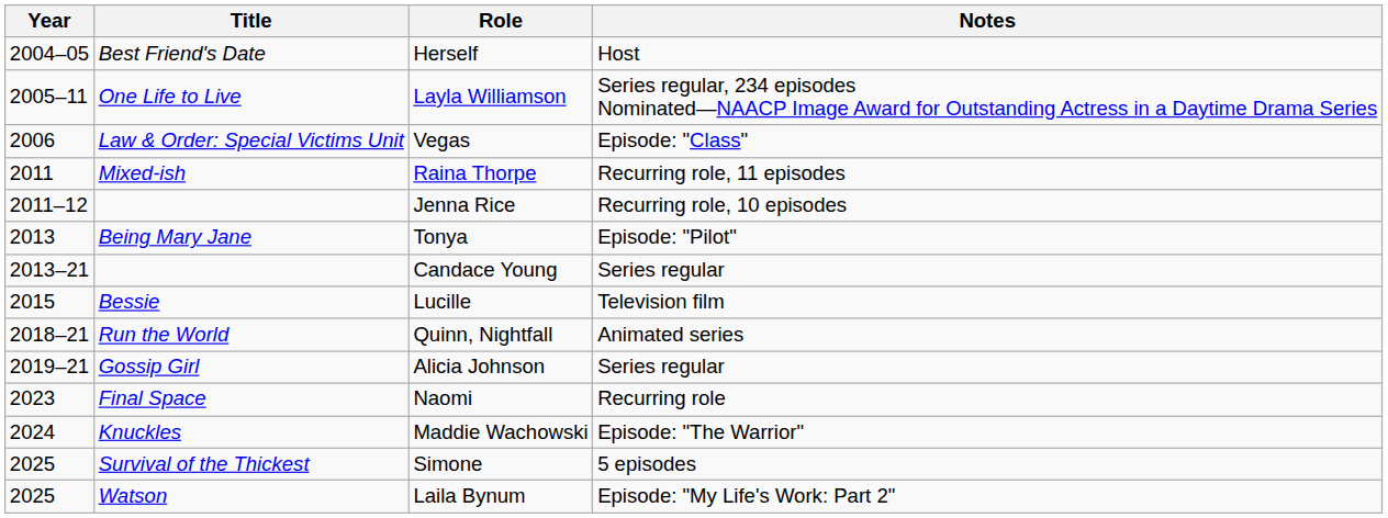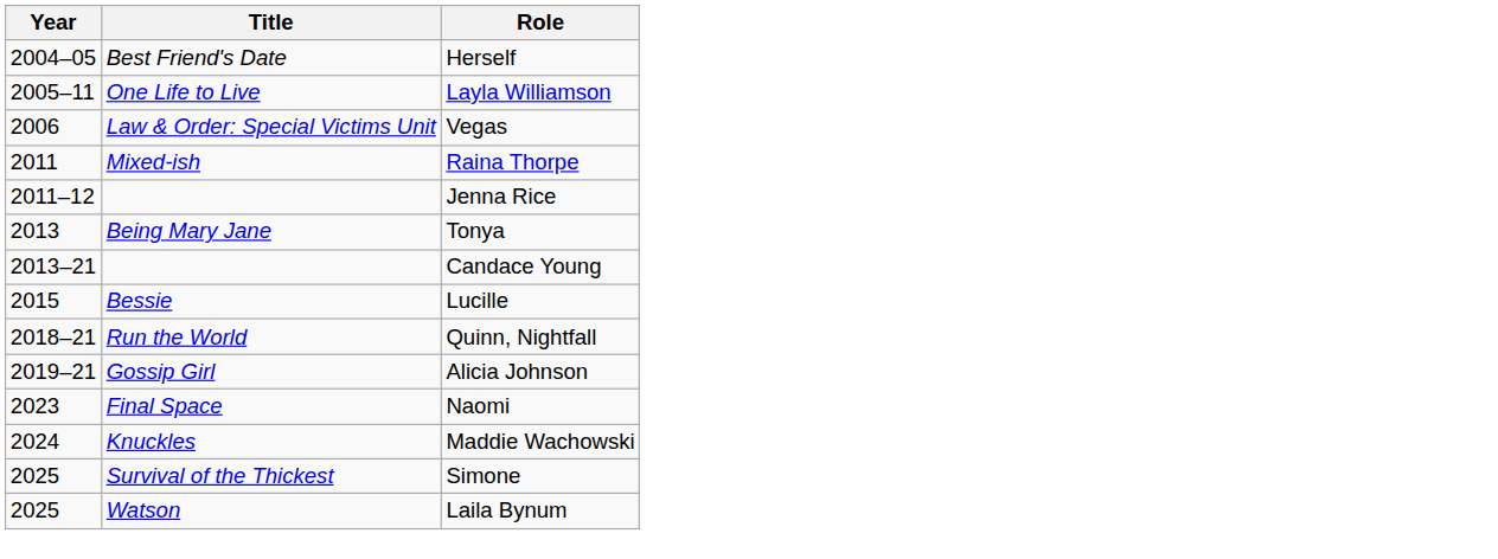- column: Notes | Host | Series regular, 234 episodes Nominated—NAACP Image Award for Outstanding Actress in a Daytime Drama Series | Episode: "Class" | Recurring role, 11 episodes | Recurring role, 10 episodes | Episode: "Pilot" | Series regular | Television film | Animated series | Series regular | Recurring role | Episode: "The Warrior" | 5 episodes | Episode: "My Life's Work: Part 2"
